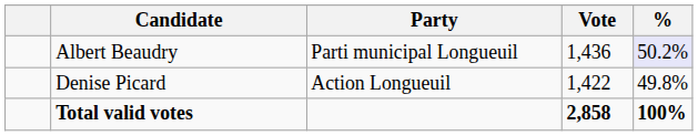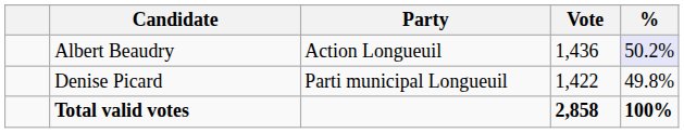Albert Beaudry | Party: Parti municipal Longueuil -> Action Longueuil
Denise Picard | Party: Action Longueuil -> Parti municipal Longueuil
